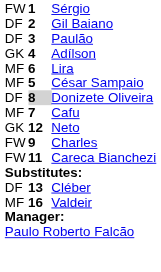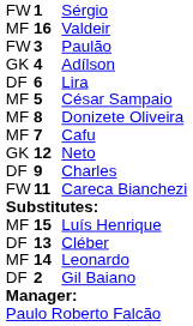rows swapped: Gil Baiano <-> Valdeir
Paulão | column 1: DF -> FW
Lira | column 1: MF -> DF
Donizete Oliveira | column 1: DF -> MF
Donizete Oliveira | column 2: lightgrey background -> no background
Charles | column 1: FW -> DF
+ row: MF | 15 | Luís Henrique
+ row: MF | 14 | Leonardo
